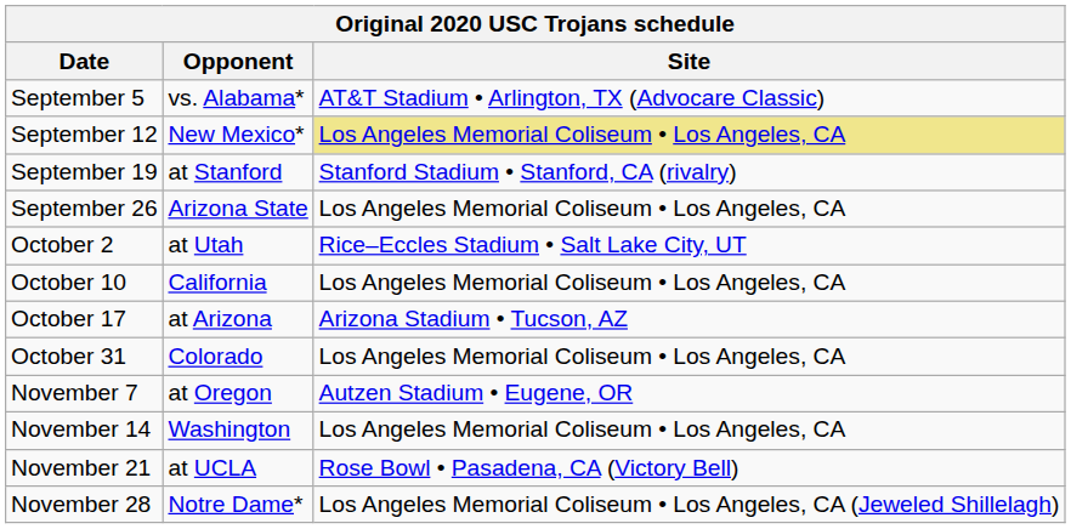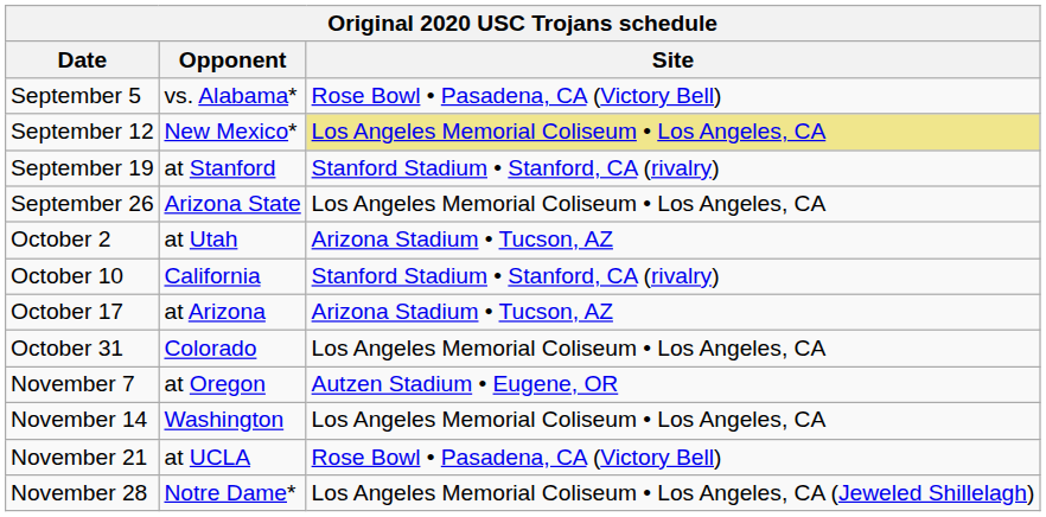September 5 | Site: AT&T Stadium • Arlington, TX (Advocare Classic) -> Rose Bowl • Pasadena, CA (Victory Bell)
October 2 | Site: Rice–Eccles Stadium • Salt Lake City, UT -> Arizona Stadium • Tucson, AZ
October 10 | Site: Los Angeles Memorial Coliseum • Los Angeles, CA -> Stanford Stadium • Stanford, CA (rivalry)
